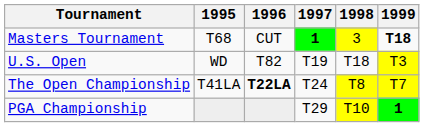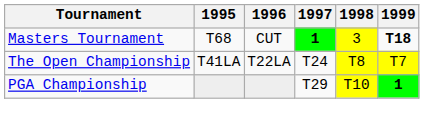- row: U.S. Open | WD | T82 | T19 | T18 | T3
The Open Championship | 1996: bold -> normal
